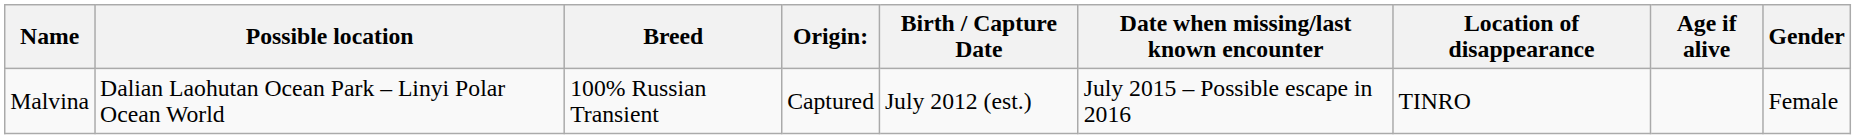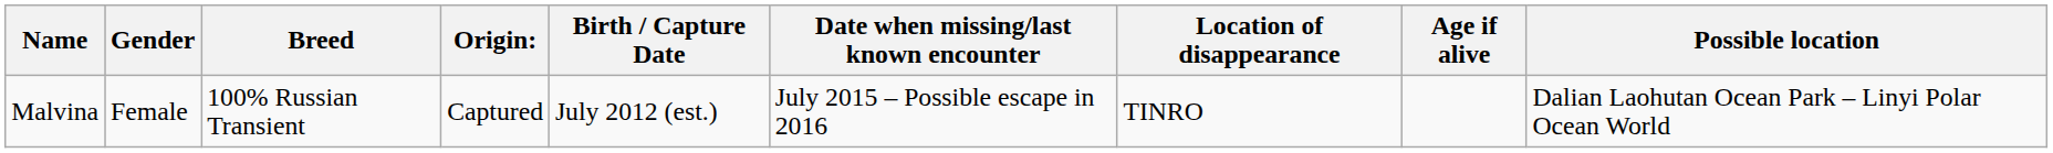columns swapped: Gender <-> Possible location
